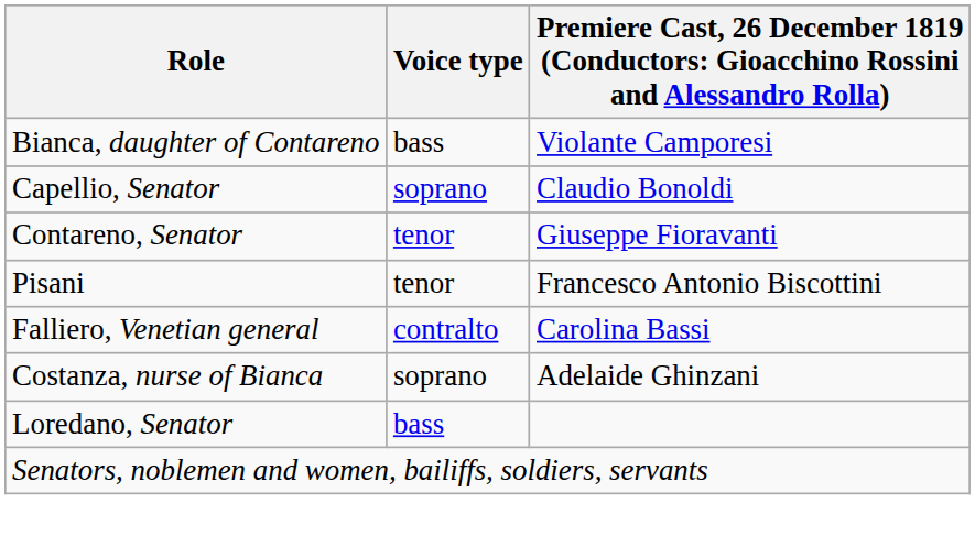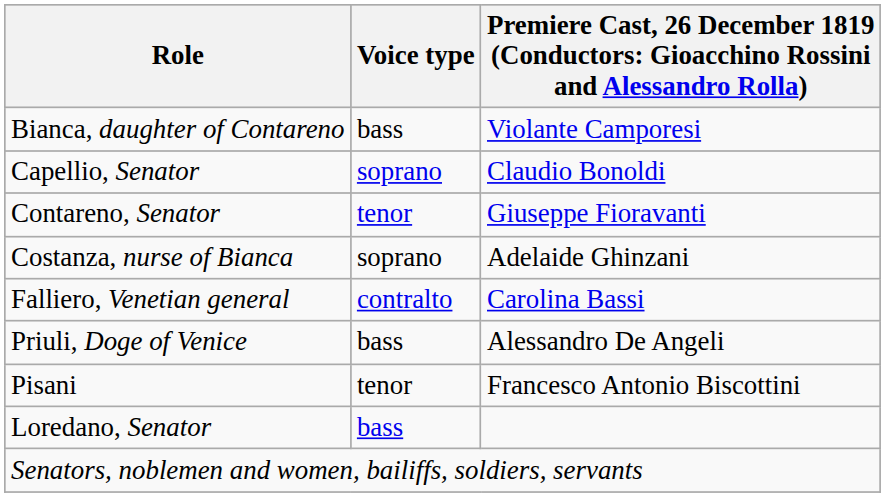rows swapped: Costanza, nurse of Bianca <-> Pisani
+ row: Priuli, Doge of Venice | bass | Alessandro De Angeli
